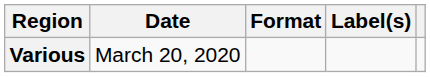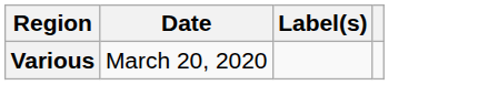- column: Format
